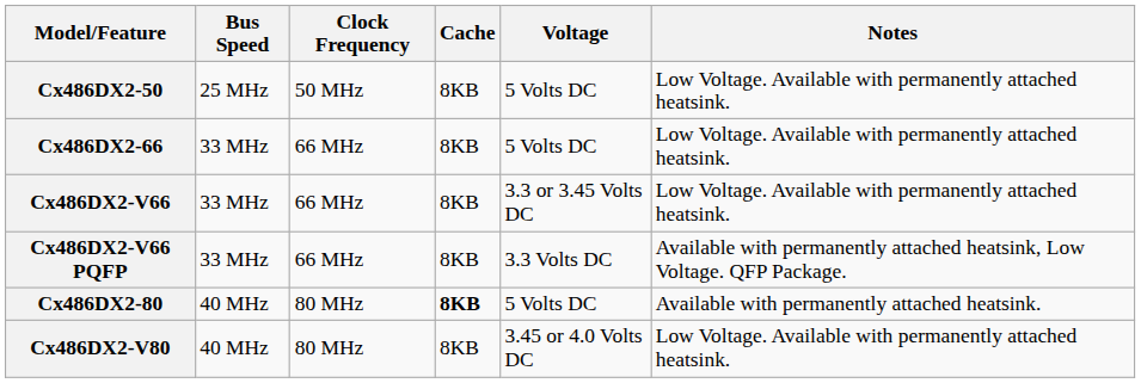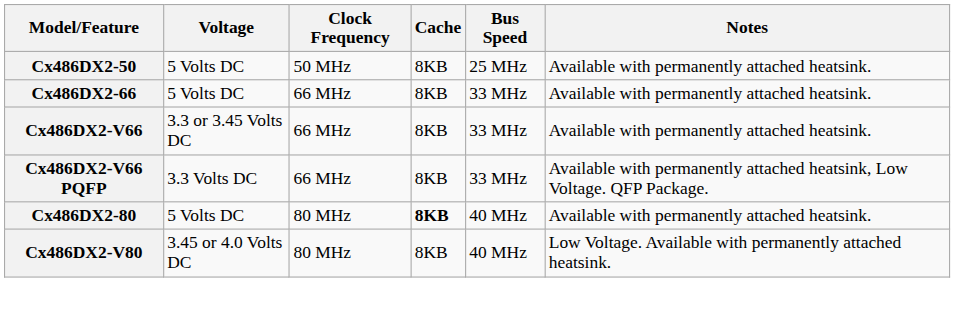columns swapped: Bus Speed <-> Voltage
Cx486DX2-50 | Notes: Low Voltage. Available with permanently attached heatsink. -> Available with permanently attached heatsink.
Cx486DX2-66 | Notes: Low Voltage. Available with permanently attached heatsink. -> Available with permanently attached heatsink.
Cx486DX2-V66 | Notes: Low Voltage. Available with permanently attached heatsink. -> Available with permanently attached heatsink.
